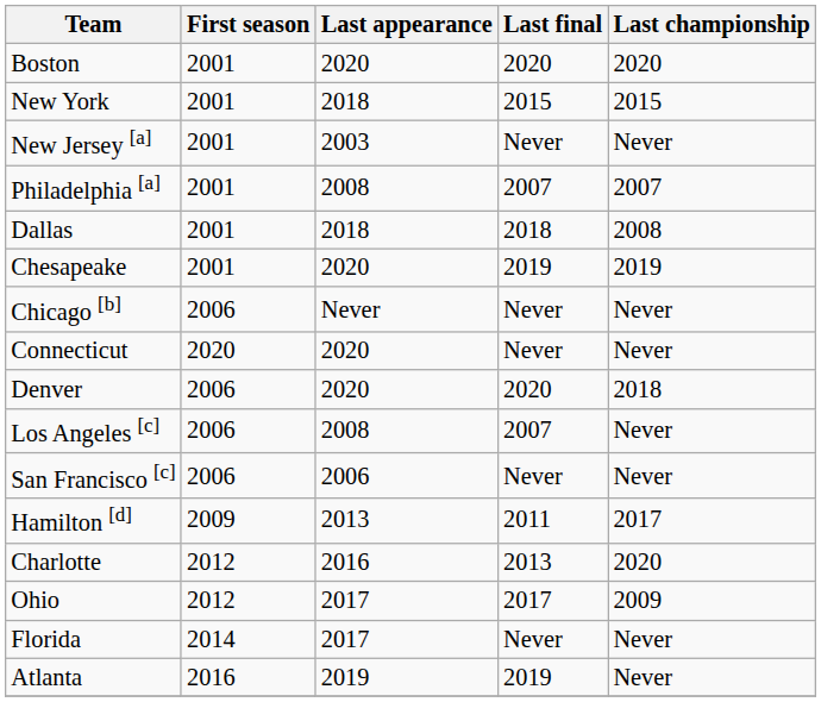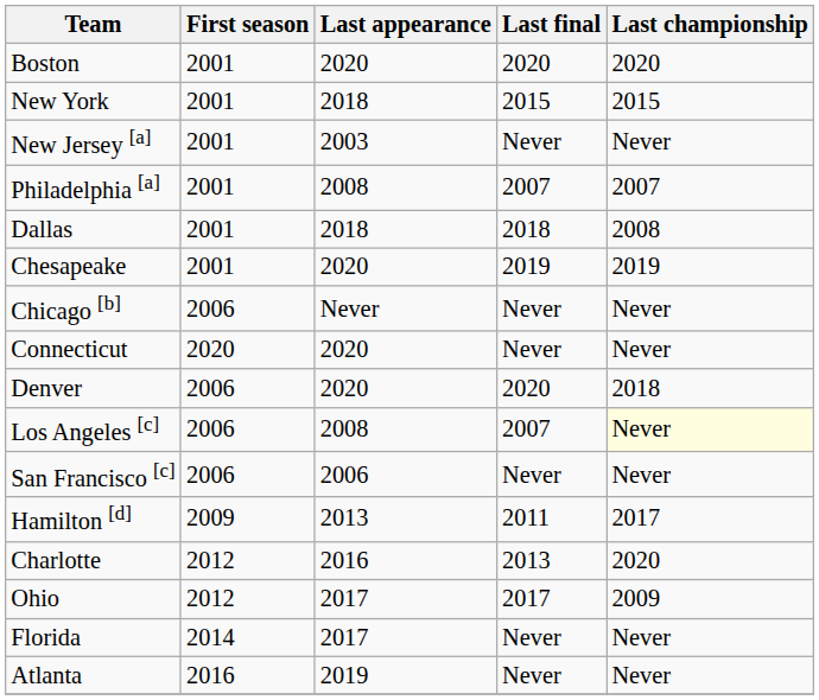Los Angeles [c] | Last championship: no background -> lightyellow background
Atlanta | Last final: 2019 -> Never
